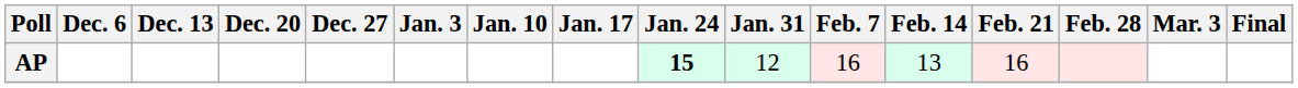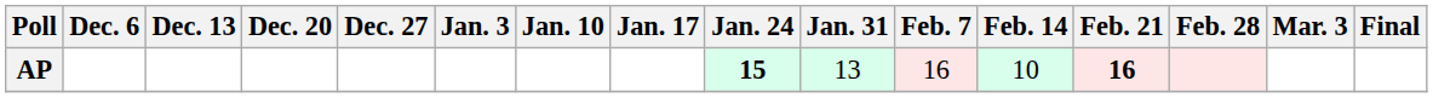AP | Jan. 31: 12 -> 13
AP | Feb. 14: 13 -> 10
AP | Feb. 21: normal -> bold
